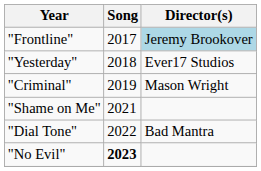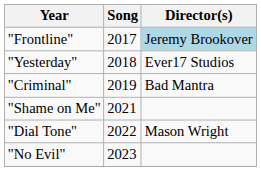"Criminal" | Director(s): Mason Wright -> Bad Mantra
"Dial Tone" | Director(s): Bad Mantra -> Mason Wright
"No Evil" | Song: bold -> normal
